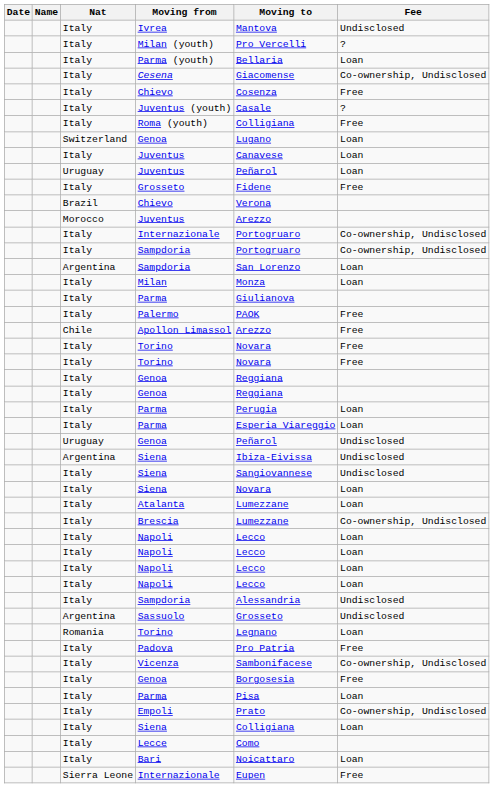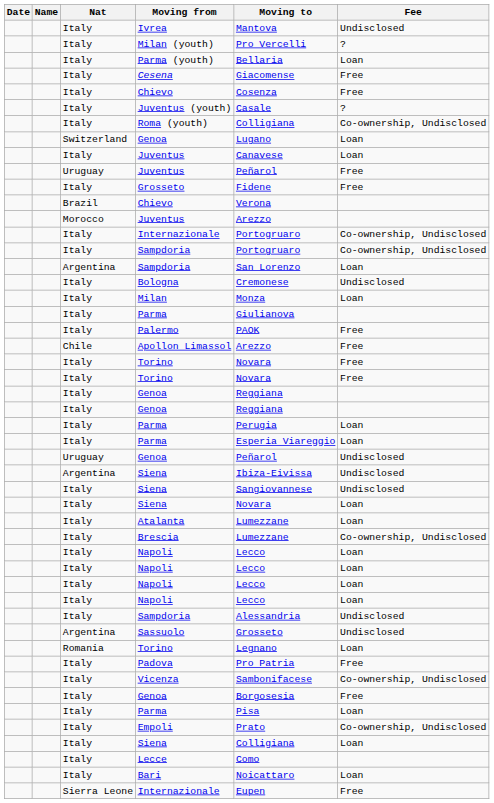Cesena | Fee: Co-ownership, Undisclosed -> Free
Roma (youth) | Fee: Free -> Co-ownership, Undisclosed
Uruguay / Juventus | Fee: Loan -> Free
+ row: Italy | Bologna | Cremonese | Undisclosed
